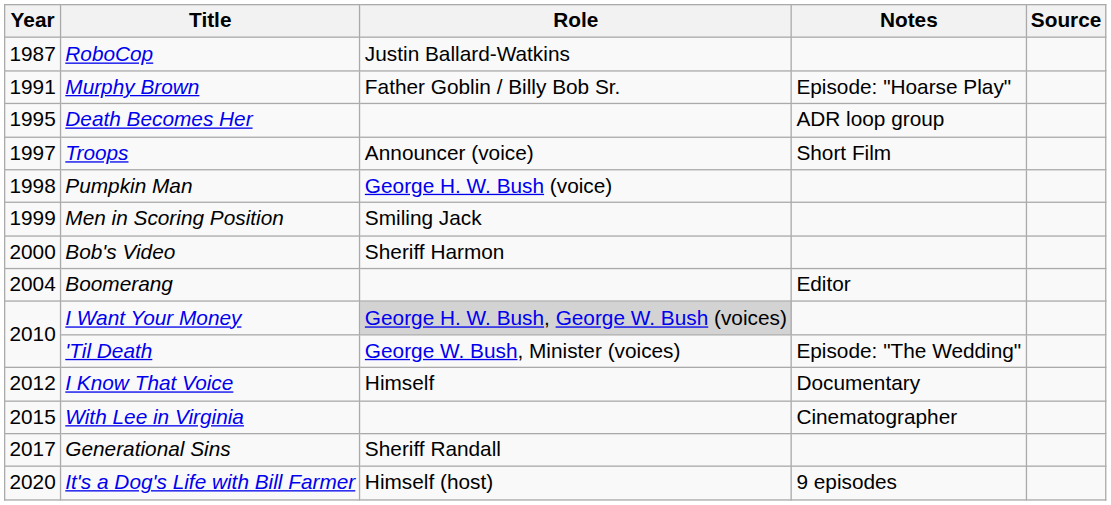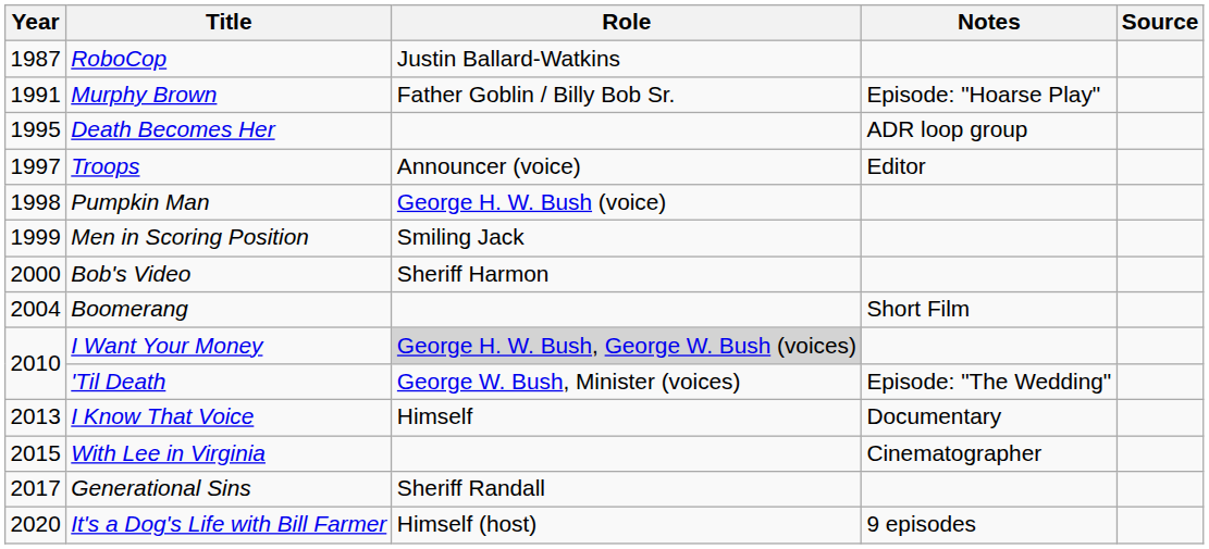Troops | Notes: Short Film -> Editor
Boomerang | Notes: Editor -> Short Film
I Know That Voice | Year: 2012 -> 2013
